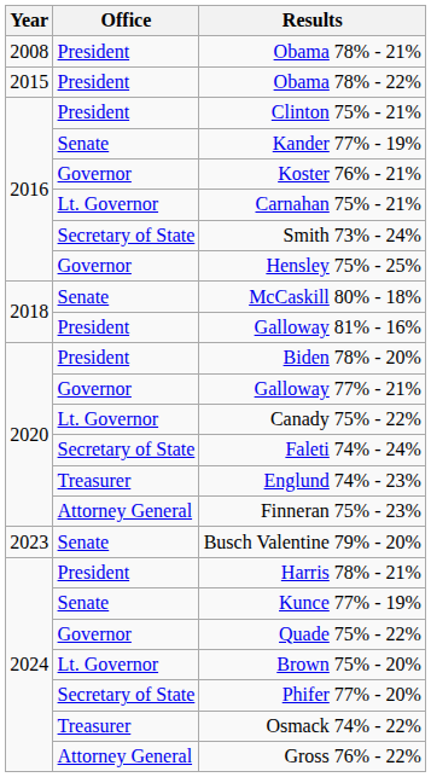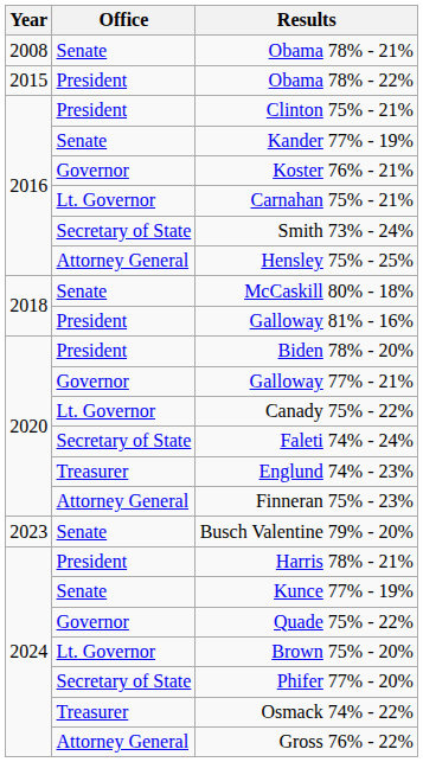Obama 78% - 21% | Office: President -> Senate
Hensley 75% - 25% | Office: Governor -> Attorney General
